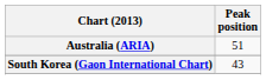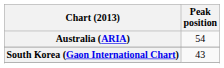Australia (ARIA) | Peak position: 51 -> 54
